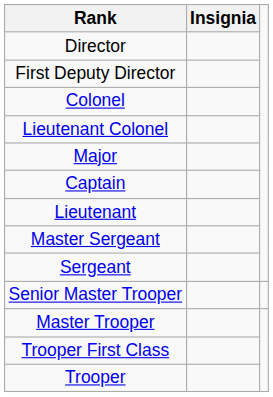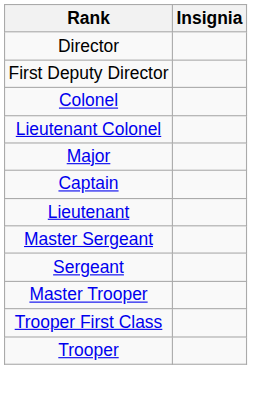- row: Senior Master Trooper
